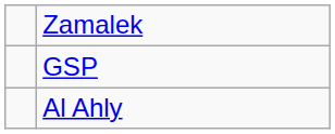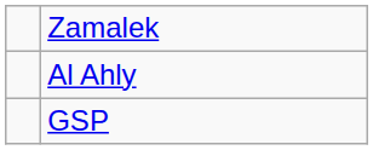rows swapped: Al Ahly <-> GSP
